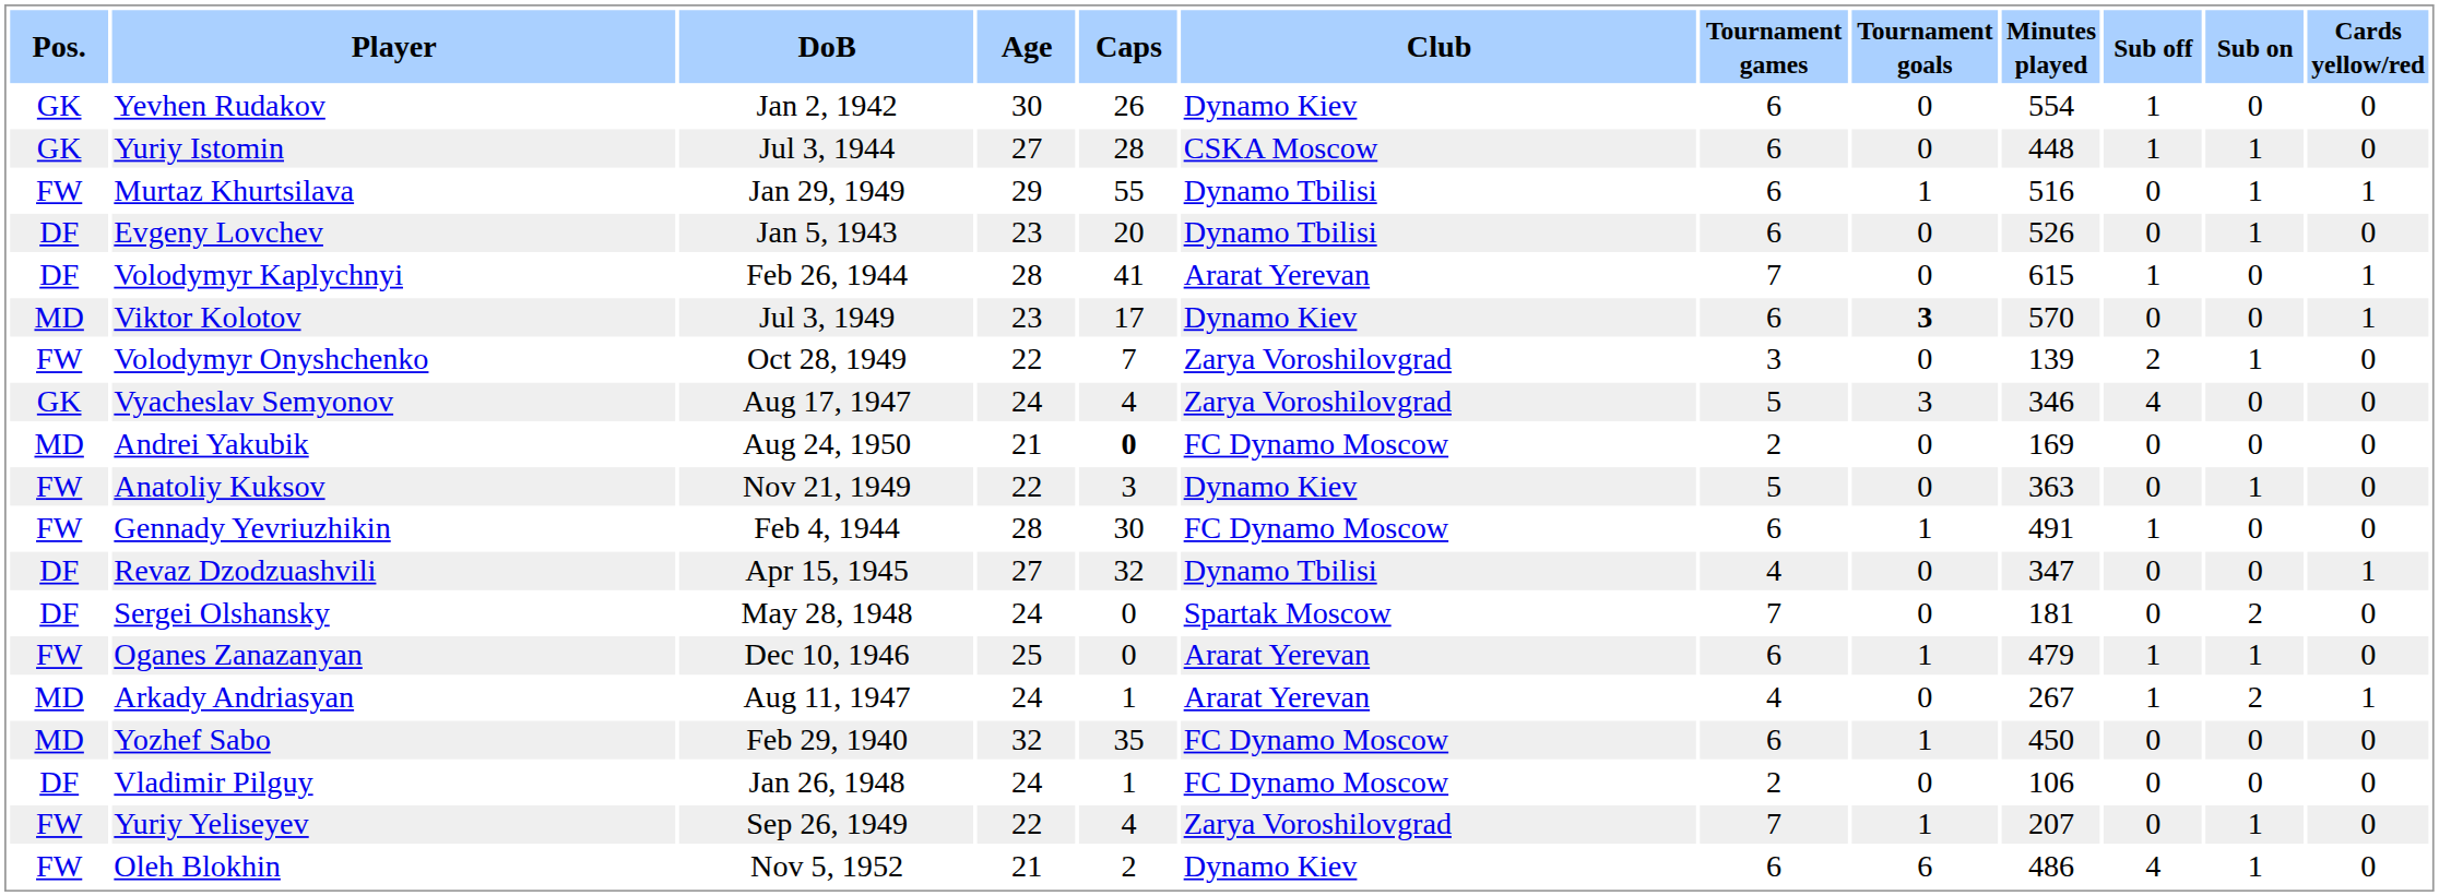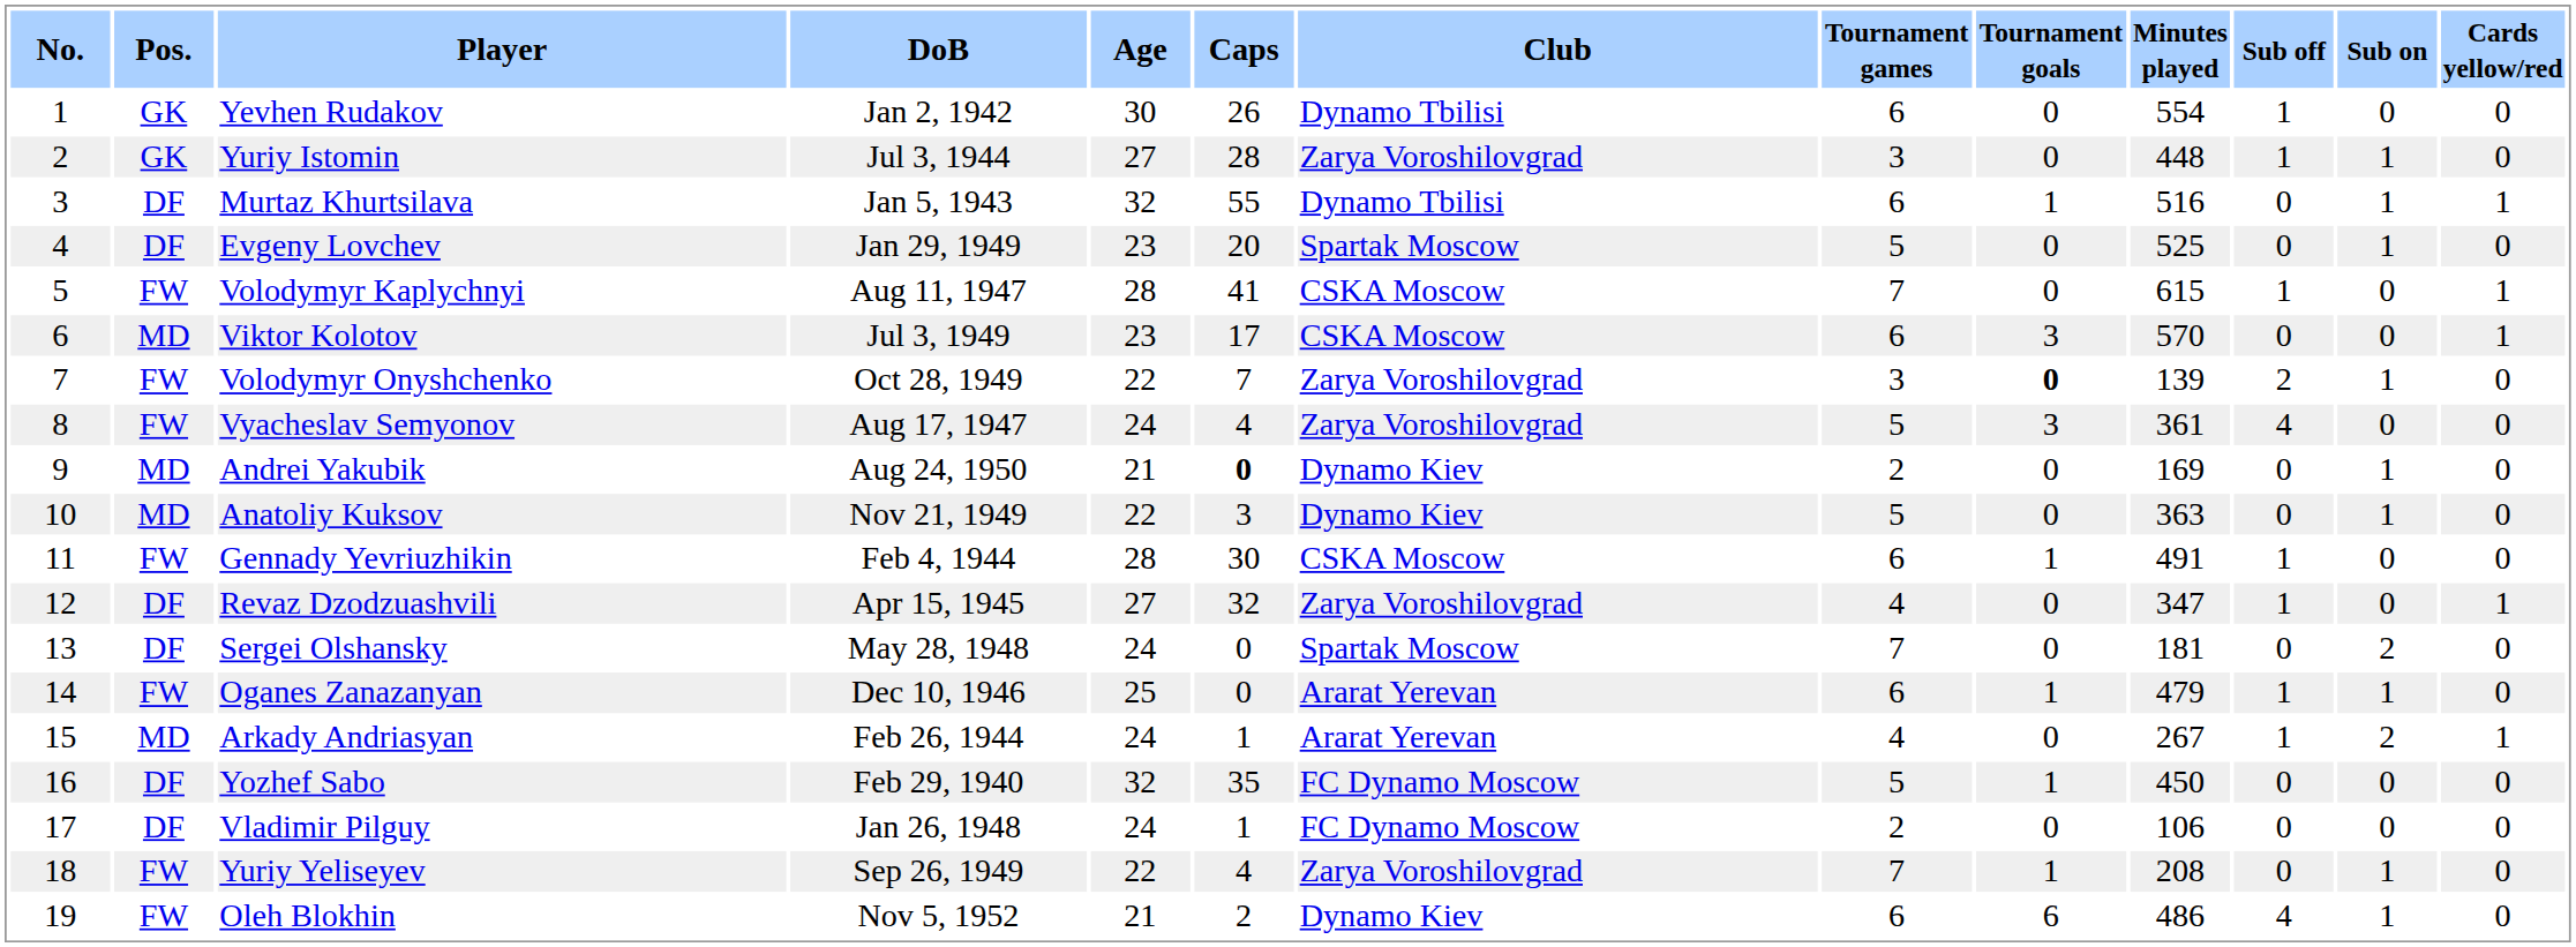+ column: No. | 1 | 2 | 3 | 4 | 5 | 6 | 7 | 8 | 9 | 10 | 11 | 12 | 13 | 14 | 15 | 16 | 17 | 18 | 19
Yevhen Rudakov | Club: Dynamo Kiev -> Dynamo Tbilisi
Yuriy Istomin | Club: CSKA Moscow -> Zarya Voroshilovgrad
Yuriy Istomin | Tournament games: 6 -> 3
Murtaz Khurtsilava | Pos.: FW -> DF
Murtaz Khurtsilava | DoB: Jan 29, 1949 -> Jan 5, 1943
Murtaz Khurtsilava | Age: 29 -> 32
Evgeny Lovchev | DoB: Jan 5, 1943 -> Jan 29, 1949
Evgeny Lovchev | Club: Dynamo Tbilisi -> Spartak Moscow
Evgeny Lovchev | Tournament games: 6 -> 5
Evgeny Lovchev | Minutes played: 526 -> 525
Volodymyr Kaplychnyi | Pos.: DF -> FW
Volodymyr Kaplychnyi | DoB: Feb 26, 1944 -> Aug 11, 1947
Volodymyr Kaplychnyi | Club: Ararat Yerevan -> CSKA Moscow
Viktor Kolotov | Club: Dynamo Kiev -> CSKA Moscow
Viktor Kolotov | Tournament goals: bold -> normal
Volodymyr Onyshchenko | Tournament goals: normal -> bold
Vyacheslav Semyonov | Pos.: GK -> FW
Vyacheslav Semyonov | Minutes played: 346 -> 361
Andrei Yakubik | Club: FC Dynamo Moscow -> Dynamo Kiev
Andrei Yakubik | Sub on: 0 -> 1
Anatoliy Kuksov | Pos.: FW -> MD
Gennady Yevriuzhikin | Club: FC Dynamo Moscow -> CSKA Moscow
Revaz Dzodzuashvili | Club: Dynamo Tbilisi -> Zarya Voroshilovgrad
Revaz Dzodzuashvili | Sub off: 0 -> 1
Arkady Andriasyan | DoB: Aug 11, 1947 -> Feb 26, 1944
Yozhef Sabo | Pos.: MD -> DF
Yozhef Sabo | Tournament games: 6 -> 5
Yuriy Yeliseyev | Minutes played: 207 -> 208
